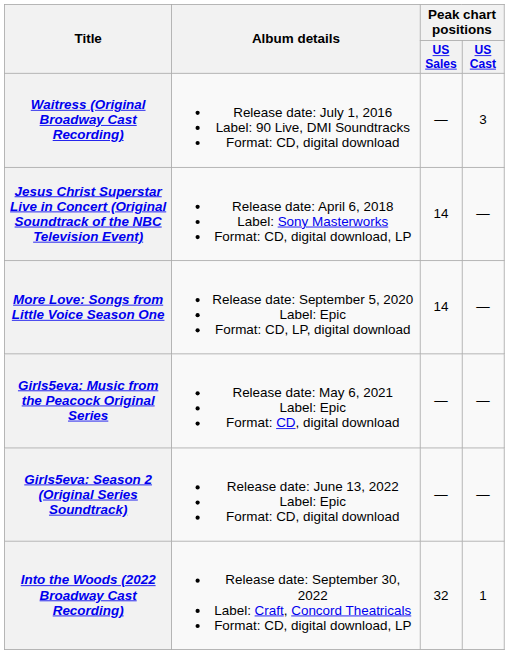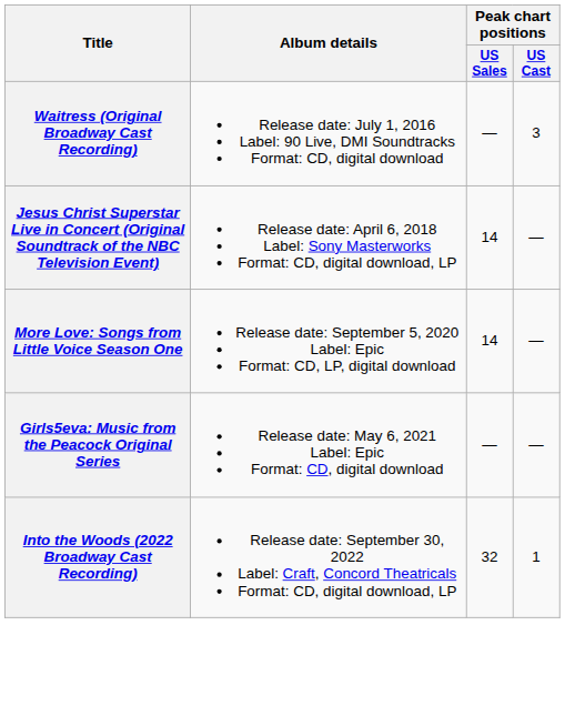- row: Girls5eva: Season 2 (Original Series Soundtrack) | Release date: June 13, 2022 Label: Epic Format: CD, digital download | — | —
